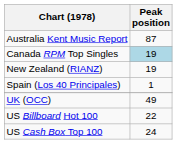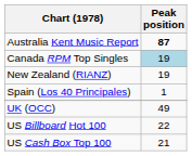Australia Kent Music Report | Peak position: normal -> bold
US Cash Box Top 100 | Peak position: 24 -> 21
